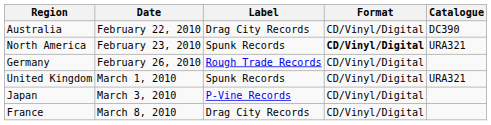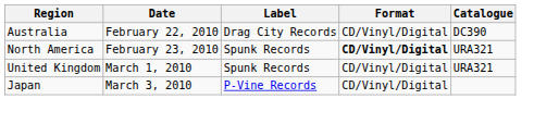- row: Germany | February 26, 2010 | Rough Trade Records | CD/Vinyl/Digital
- row: France | March 8, 2010 | Drag City Records | CD/Vinyl/Digital
